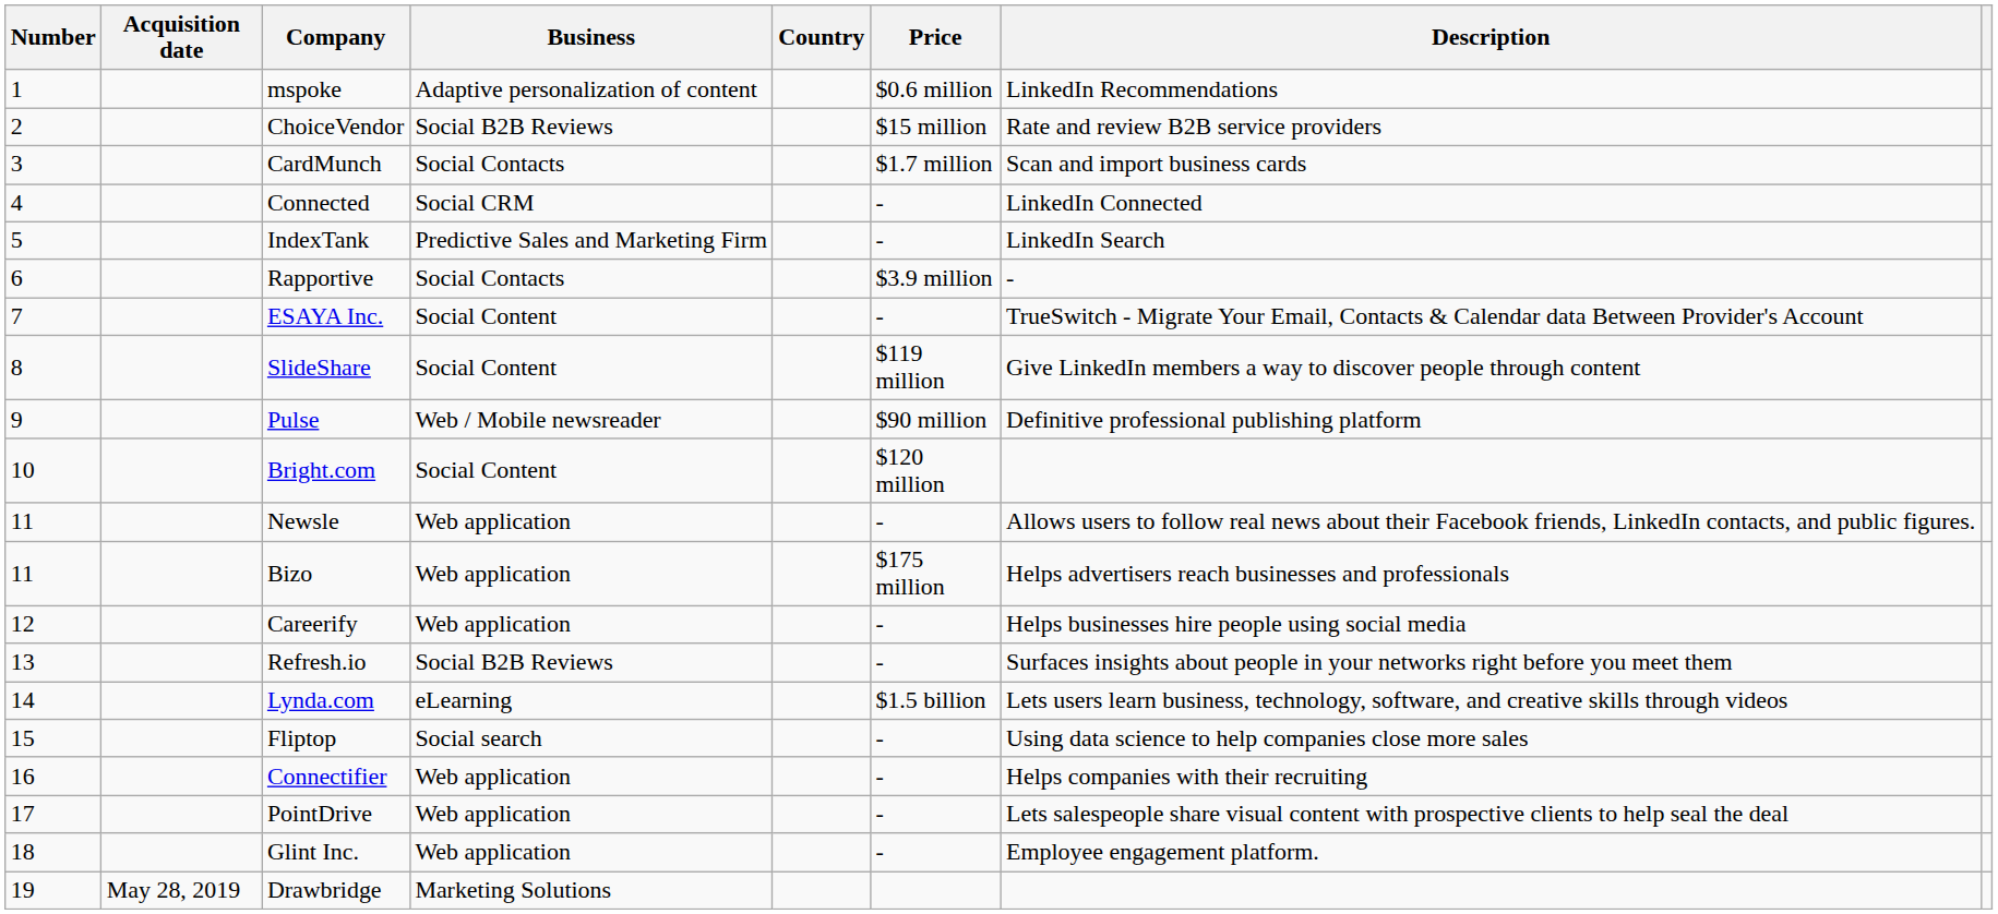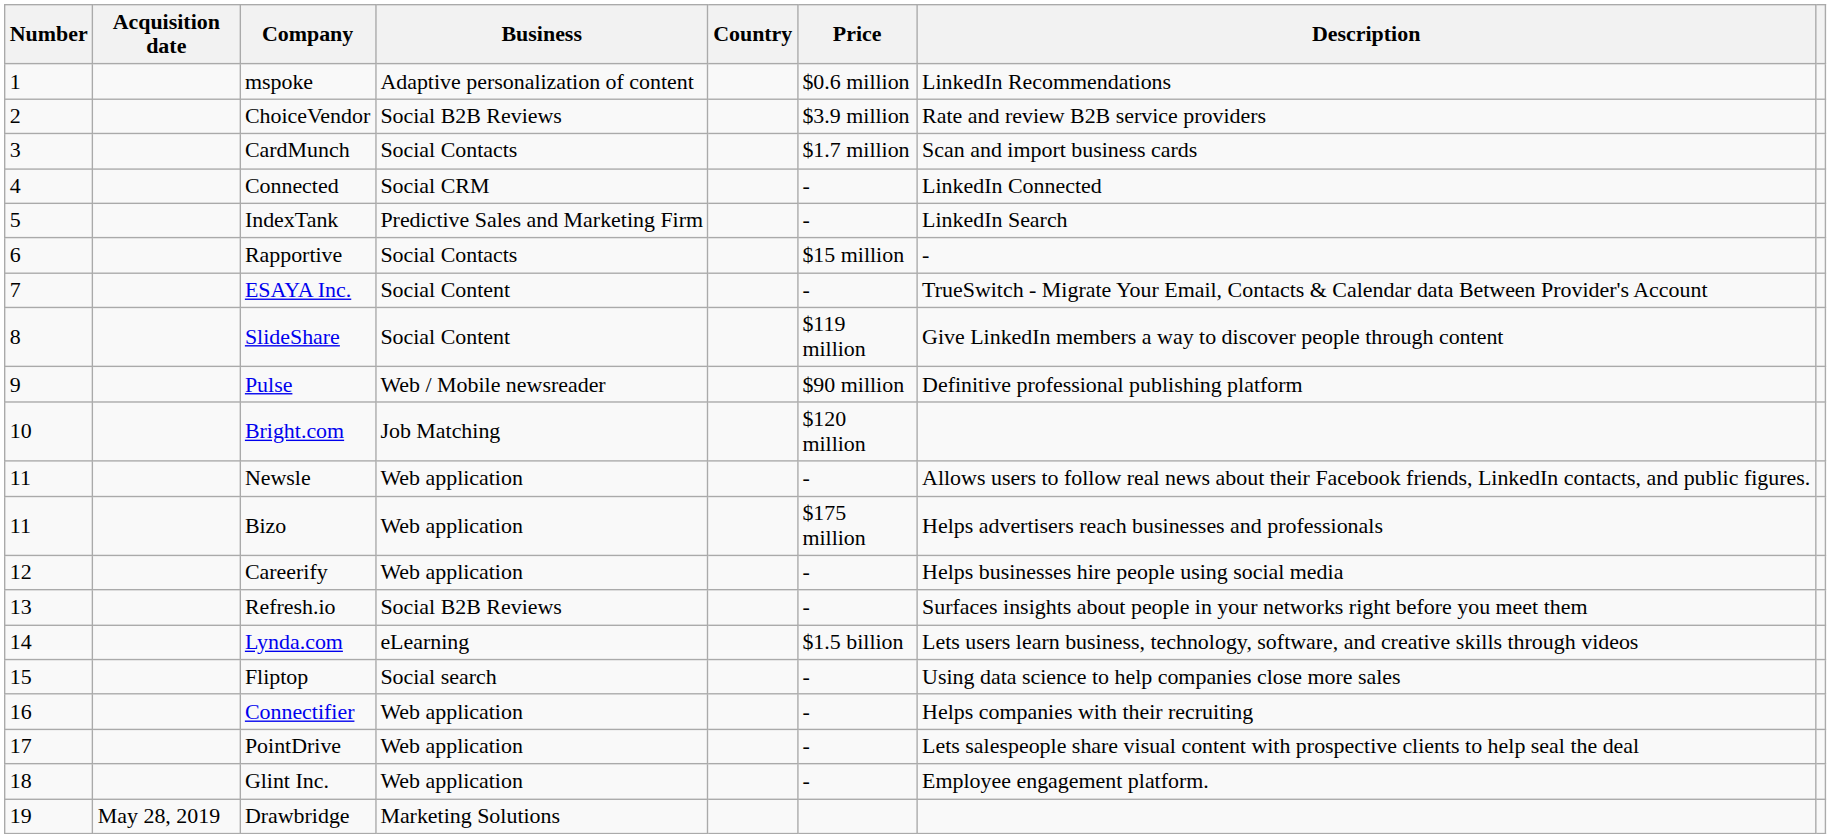ChoiceVendor | Price: $15 million -> $3.9 million
Rapportive | Price: $3.9 million -> $15 million
Bright.com | Business: Social Content -> Job Matching
